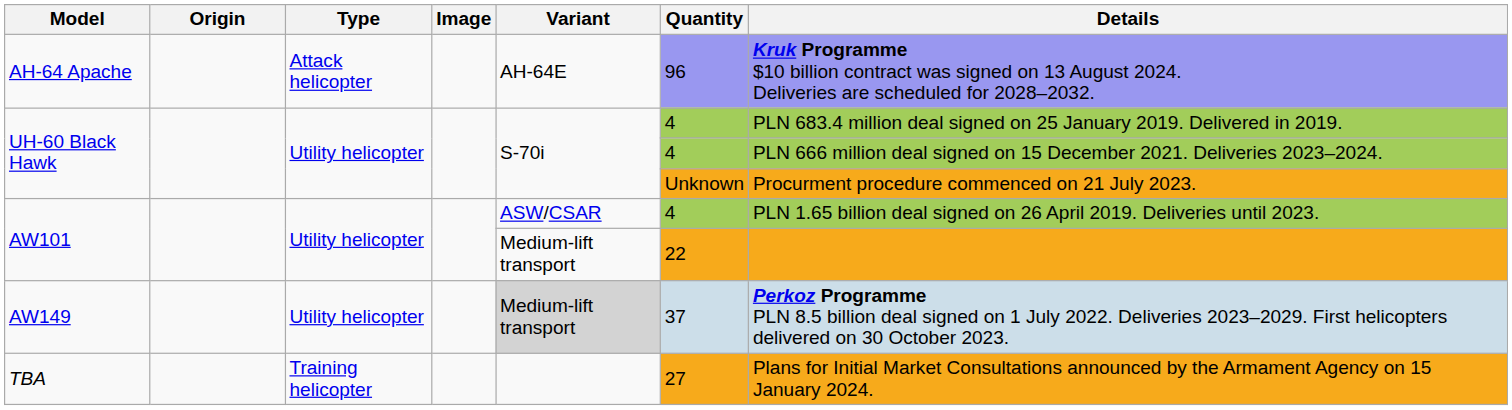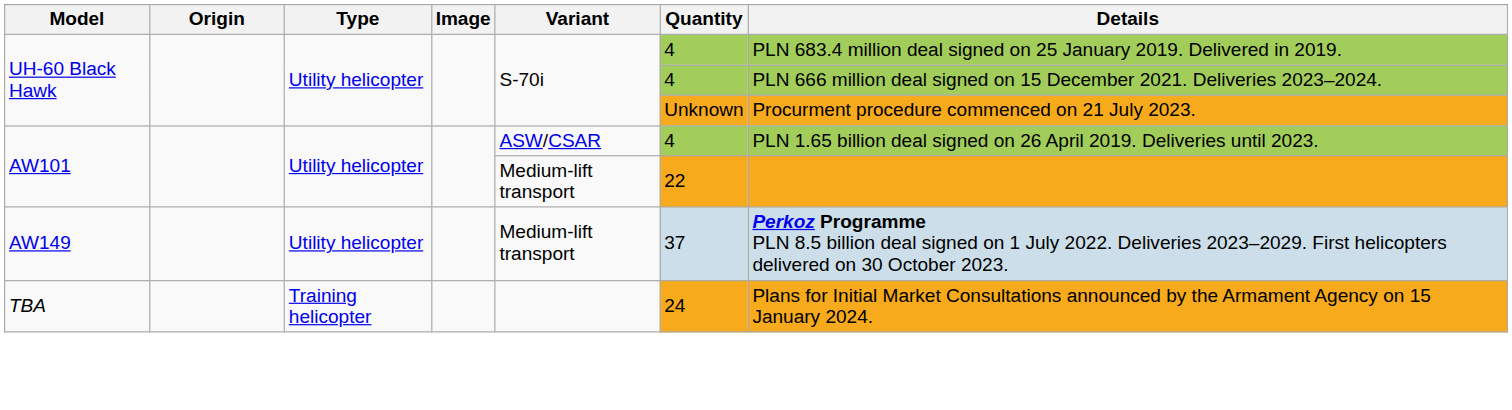- row: AH-64 Apache | Attack helicopter | AH-64E | 96 | Kruk Programme $10 billion contract was signed on 13 August 2024. Deliveries are scheduled for 2028–2032.
AW149 | Variant: lightgrey background -> no background
TBA | Quantity: 27 -> 24
